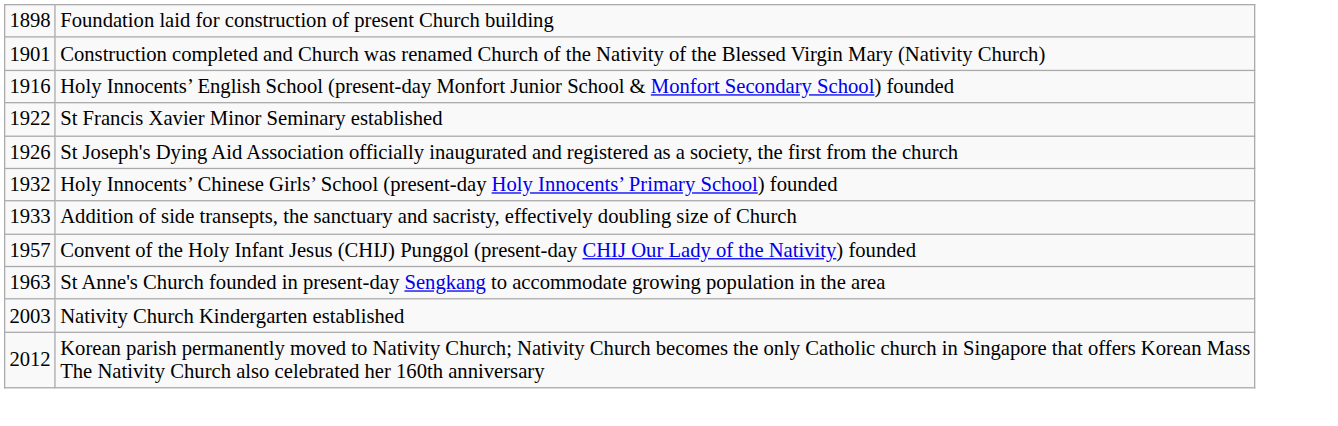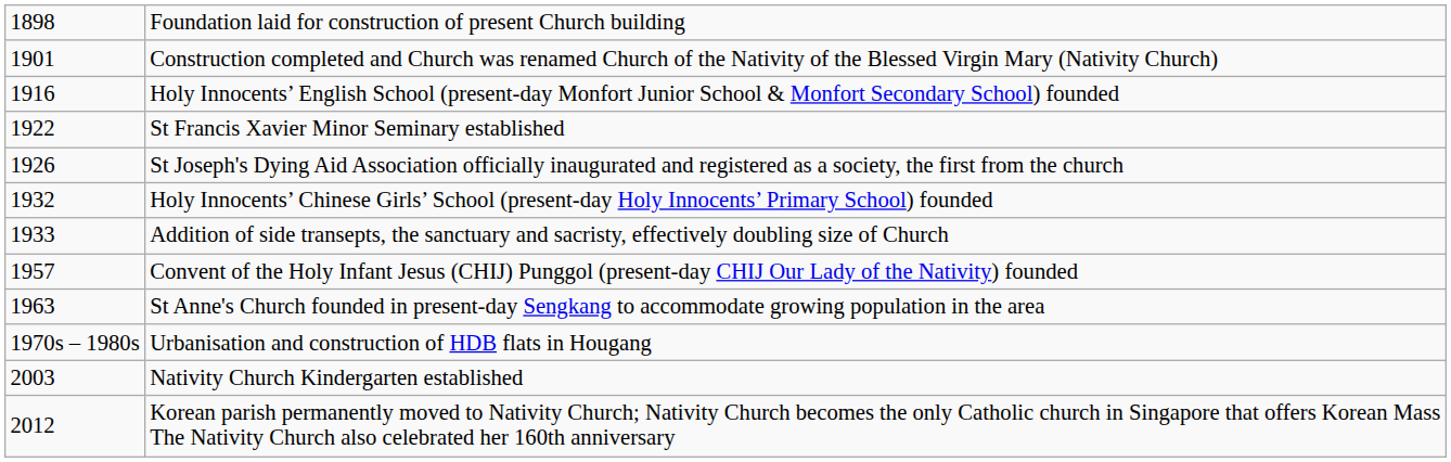+ row: 1970s – 1980s | Urbanisation and construction of HDB flats in Hougang
